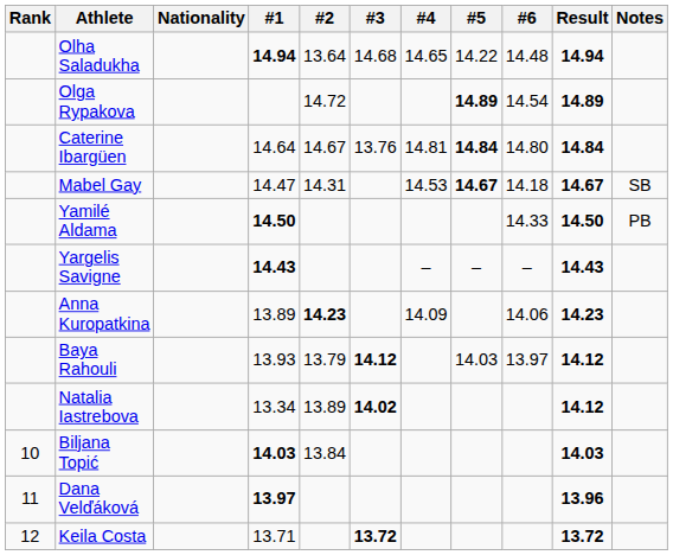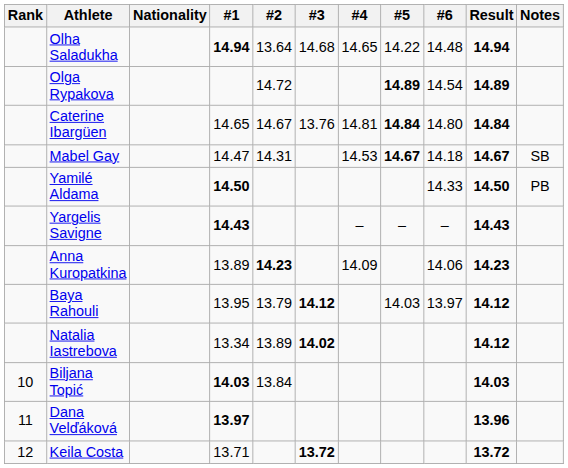Caterine Ibargüen | #1: 14.64 -> 14.65
Baya Rahouli | #1: 13.93 -> 13.95
